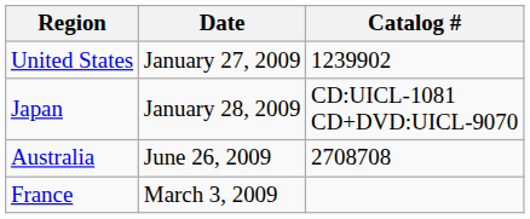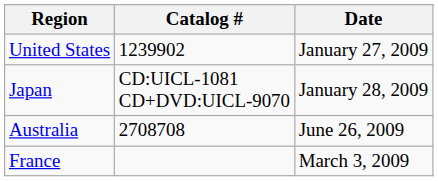columns swapped: Date <-> Catalog #
